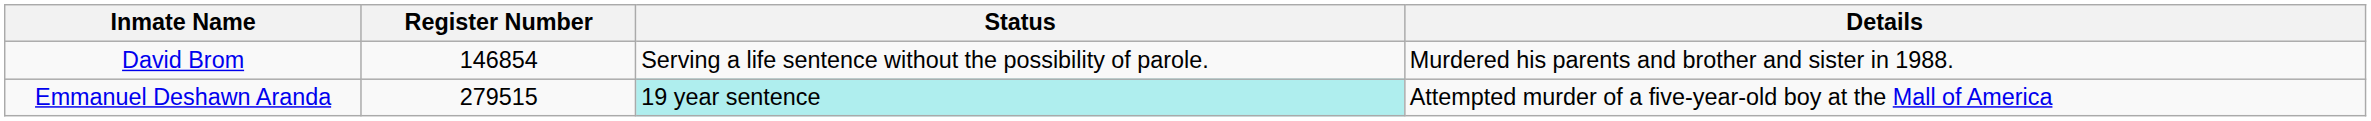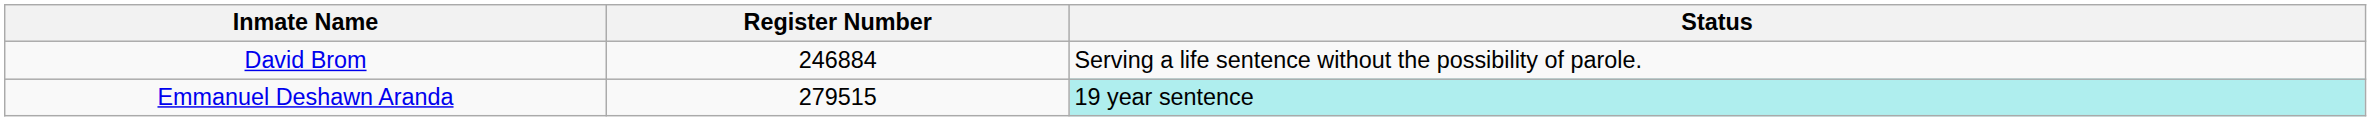- column: Details | Murdered his parents and brother and sister in 1988. | Attempted murder of a five-year-old boy at the Mall of America
David Brom | Register Number: 146854 -> 246884
